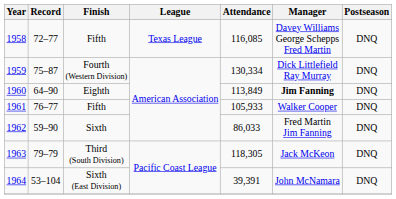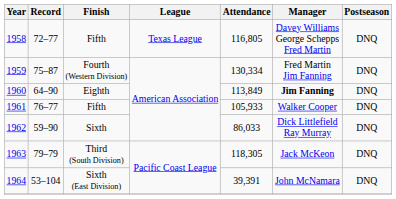1958 | Attendance: 116,085 -> 116,805
1959 | Manager: Dick Littlefield Ray Murray -> Fred Martin Jim Fanning
1962 | Manager: Fred Martin Jim Fanning -> Dick Littlefield Ray Murray
